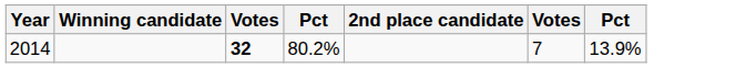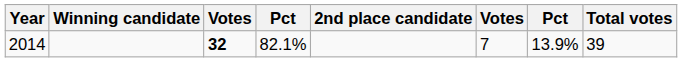+ column: Total votes | 39
2014 | column 4: 80.2% -> 82.1%
